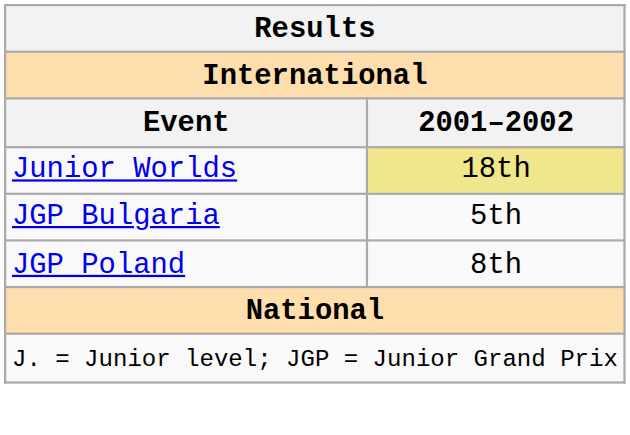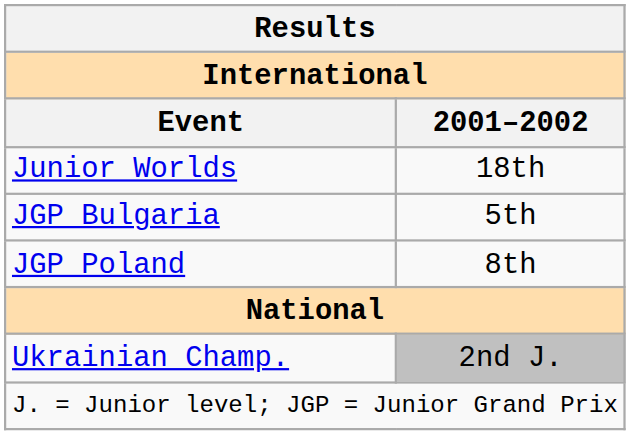Junior Worlds | 2001–2002: khaki background -> no background
+ row: Ukrainian Champ. | 2nd J.
